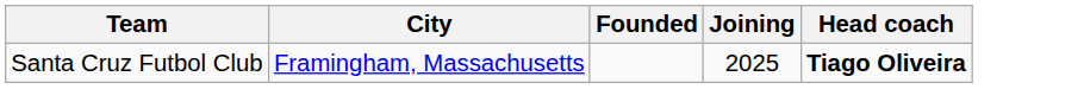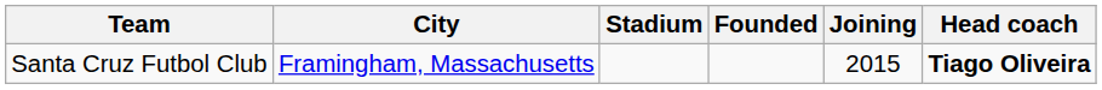+ column: Stadium
Santa Cruz Futbol Club | Joining: 2025 -> 2015
